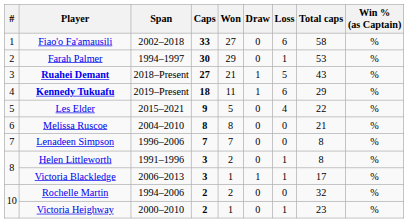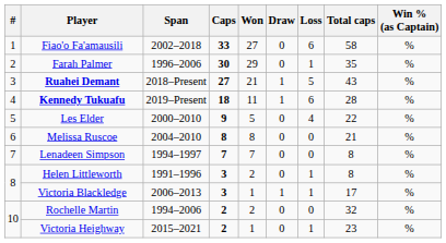Farah Palmer | Span: 1994–1997 -> 1996–2006
Farah Palmer | Total caps: 53 -> 35
Kennedy Tukuafu | Total caps: 29 -> 28
Les Elder | Span: 2015–2021 -> 2000–2010
Lenadeen Simpson | Span: 1996–2006 -> 1994–1997
Victoria Heighway | Span: 2000–2010 -> 2015–2021
